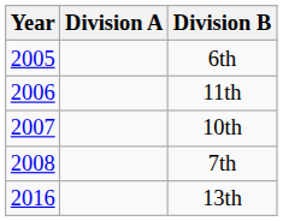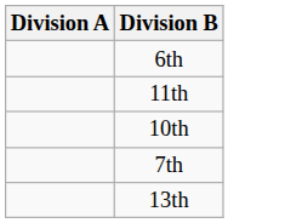- column: Year | 2005 | 2006 | 2007 | 2008 | 2016
